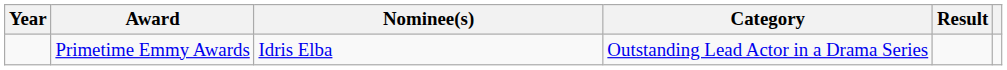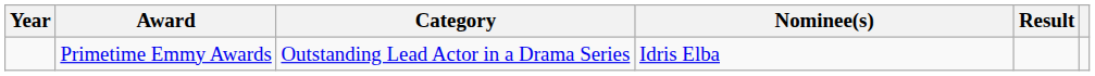columns swapped: Category <-> Nominee(s)
